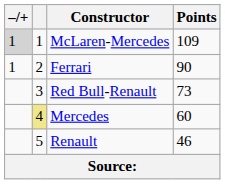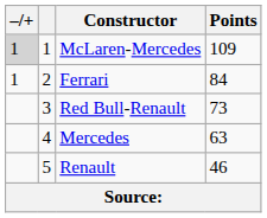Ferrari | Points: 90 -> 84
Mercedes | column 2: khaki background -> no background
Mercedes | Points: 60 -> 63
